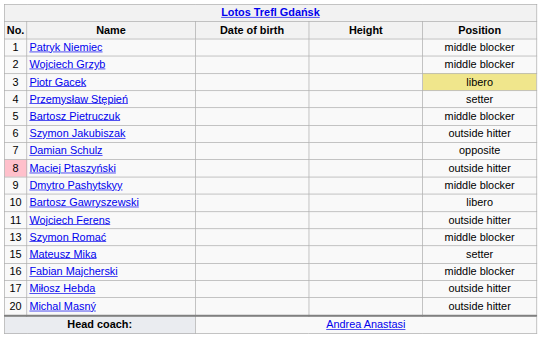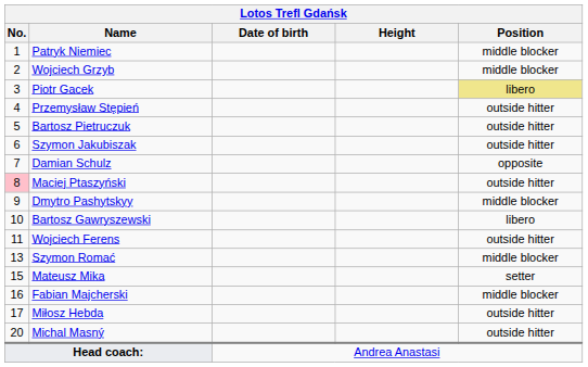Przemysław Stępień | Position: setter -> outside hitter
Bartosz Pietruczuk | Position: middle blocker -> outside hitter
